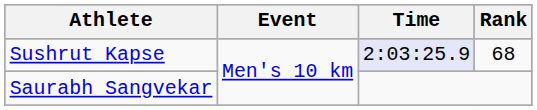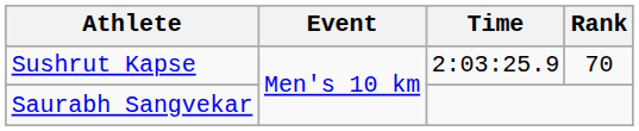Sushrut Kapse | Time: lavender background -> no background
Sushrut Kapse | Rank: 68 -> 70
